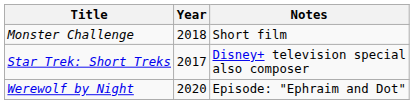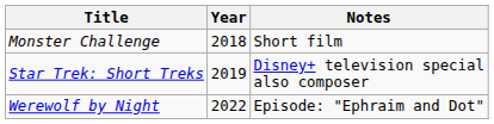Star Trek: Short Treks | Year: 2017 -> 2019
Werewolf by Night | Year: 2020 -> 2022
